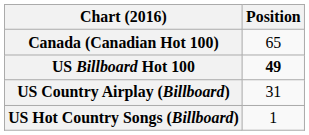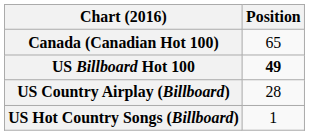US Country Airplay (Billboard) | Position: 31 -> 28
